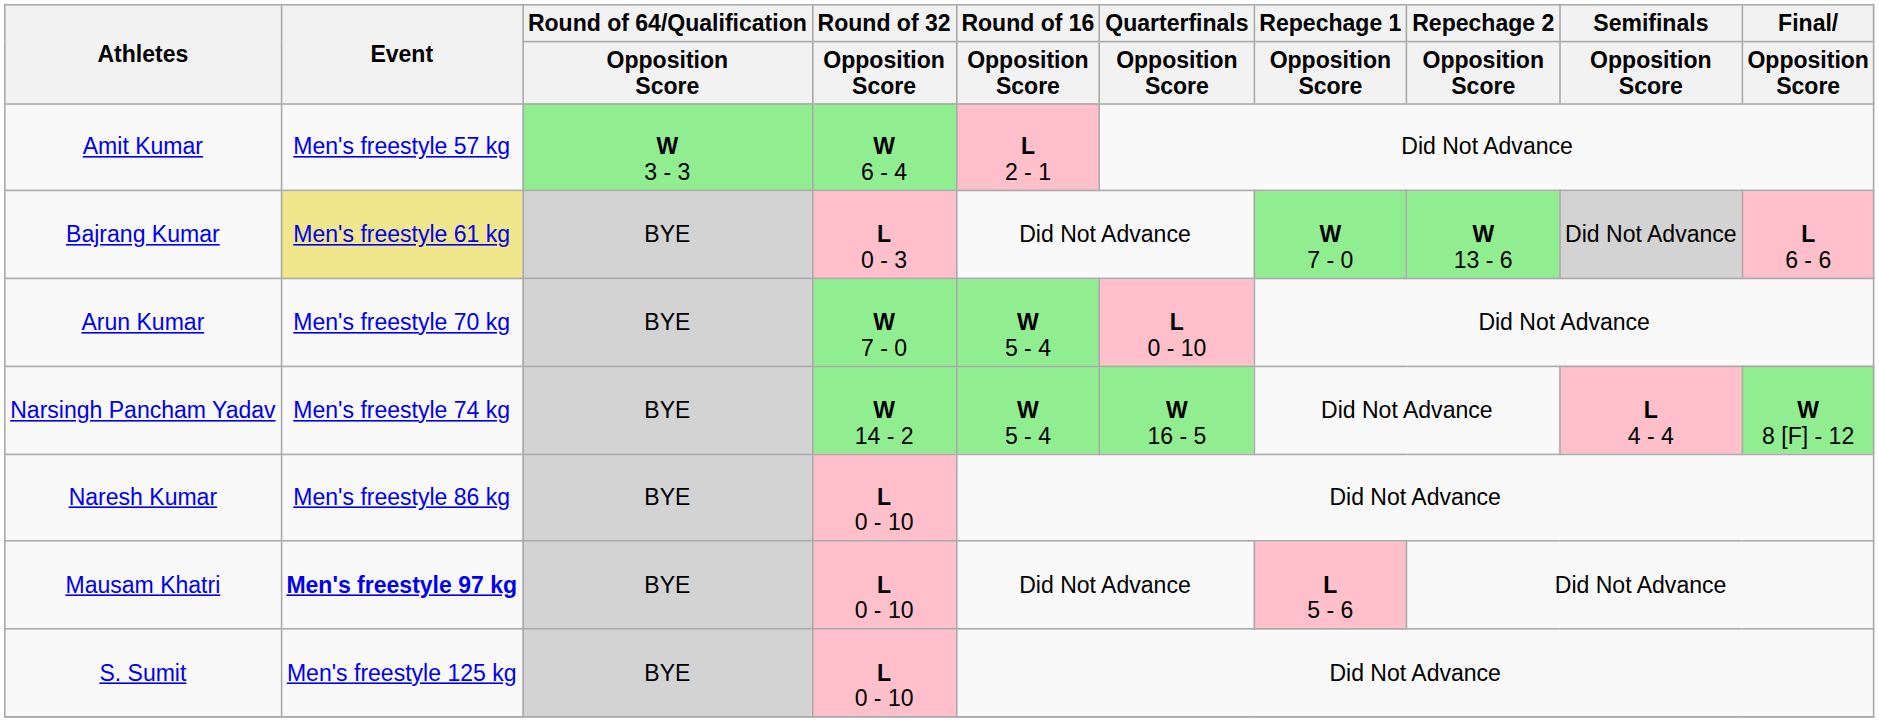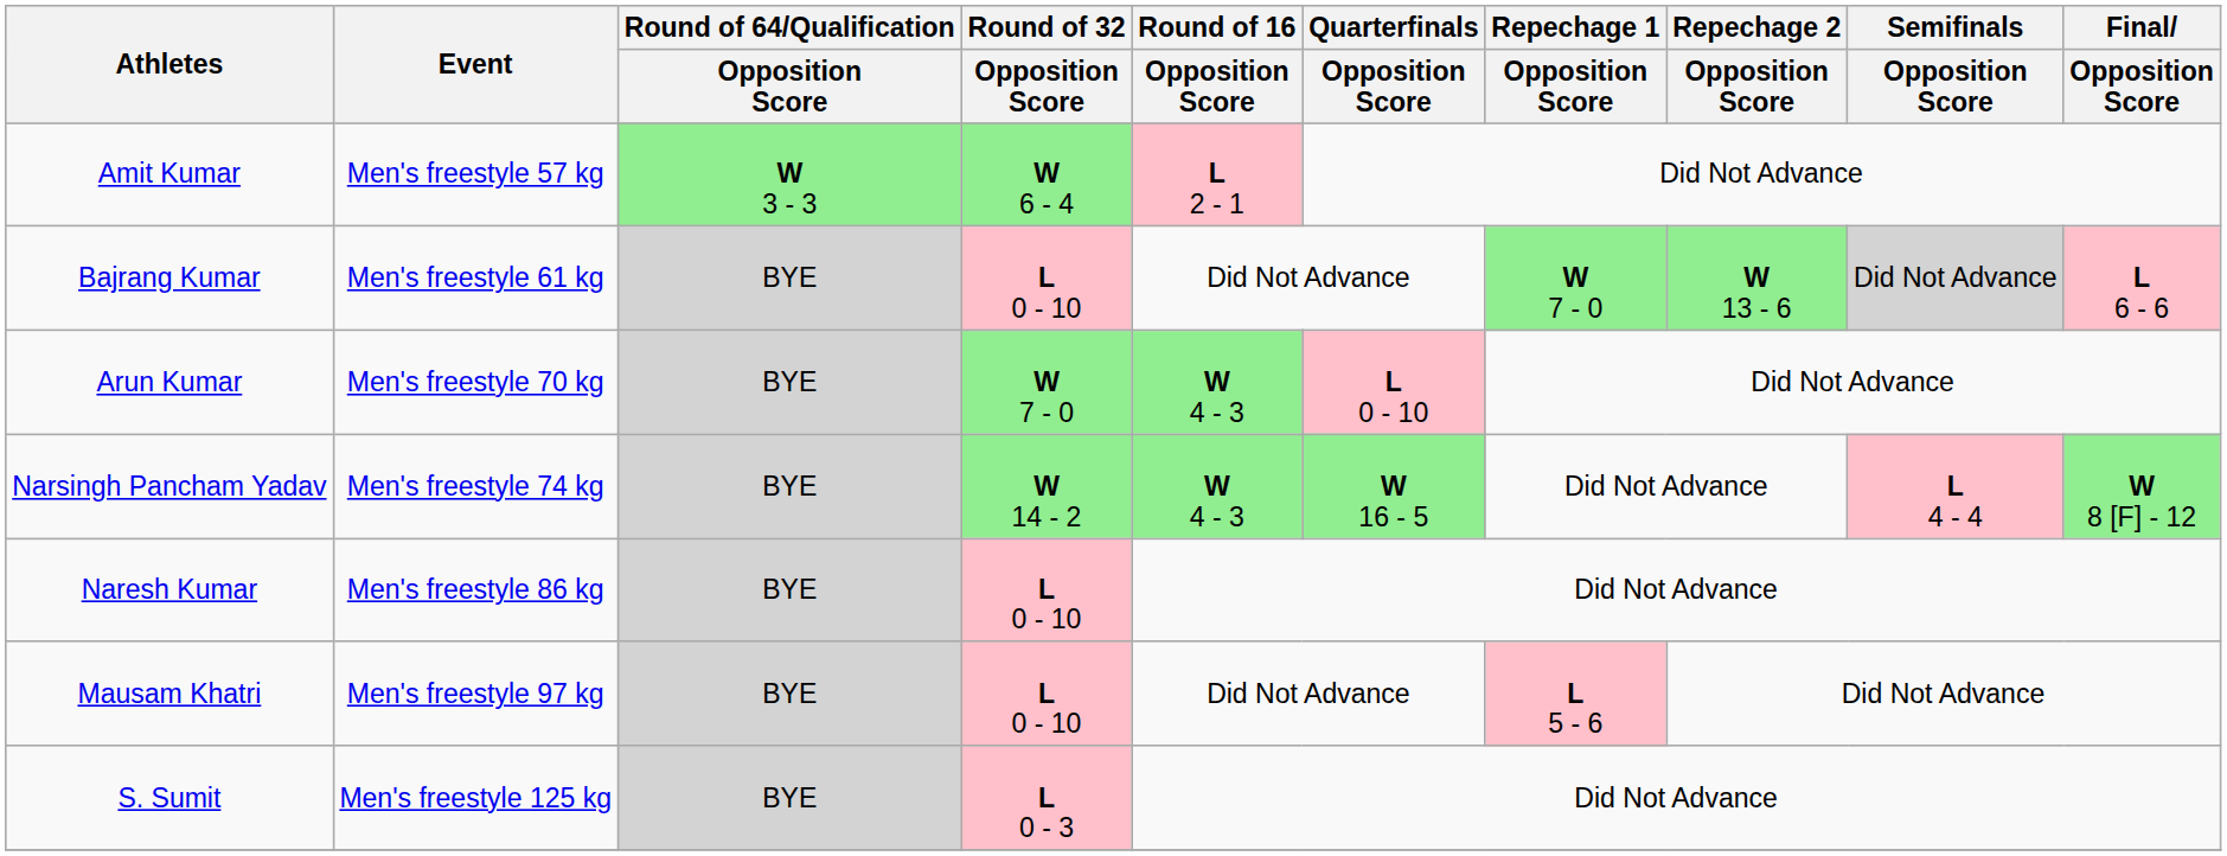Bajrang Kumar | Event: khaki background -> no background
Bajrang Kumar | Round of 32 / Opposition Score: L 0 - 3 -> L 0 - 10
Arun Kumar | Round of 16 / Opposition Score: W 5 - 4 -> W 4 - 3
Narsingh Pancham Yadav | Round of 16 / Opposition Score: W 5 - 4 -> W 4 - 3
Mausam Khatri | Event: bold -> normal
S. Sumit | Round of 32 / Opposition Score: L 0 - 10 -> L 0 - 3
